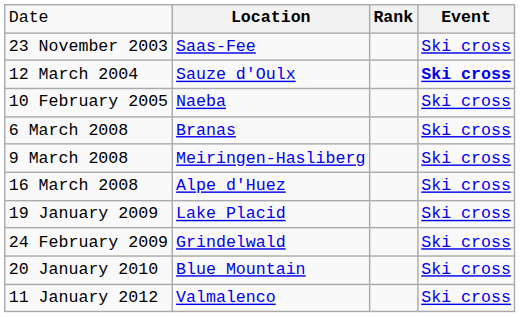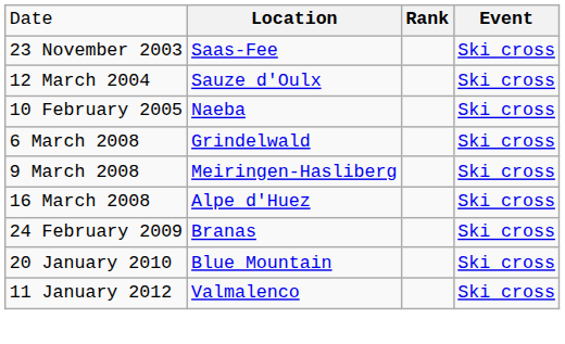12 March 2004 | column 4: bold -> normal
6 March 2008 | column 2: Branas -> Grindelwald
- row: 19 January 2009 | Lake Placid | Ski cross
24 February 2009 | column 2: Grindelwald -> Branas
